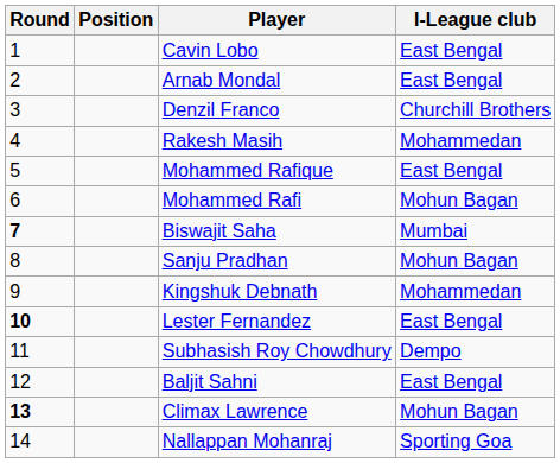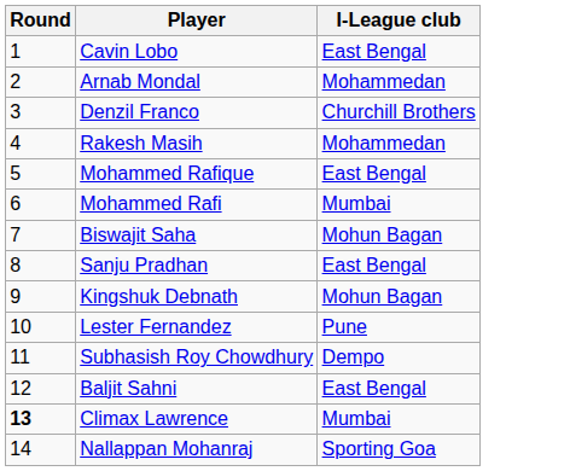- column: Position
Arnab Mondal | I-League club: East Bengal -> Mohammedan
Mohammed Rafi | I-League club: Mohun Bagan -> Mumbai
Biswajit Saha | Round: bold -> normal
Biswajit Saha | I-League club: Mumbai -> Mohun Bagan
Sanju Pradhan | I-League club: Mohun Bagan -> East Bengal
Kingshuk Debnath | I-League club: Mohammedan -> Mohun Bagan
Lester Fernandez | Round: bold -> normal
Lester Fernandez | I-League club: East Bengal -> Pune
Climax Lawrence | I-League club: Mohun Bagan -> Mumbai
